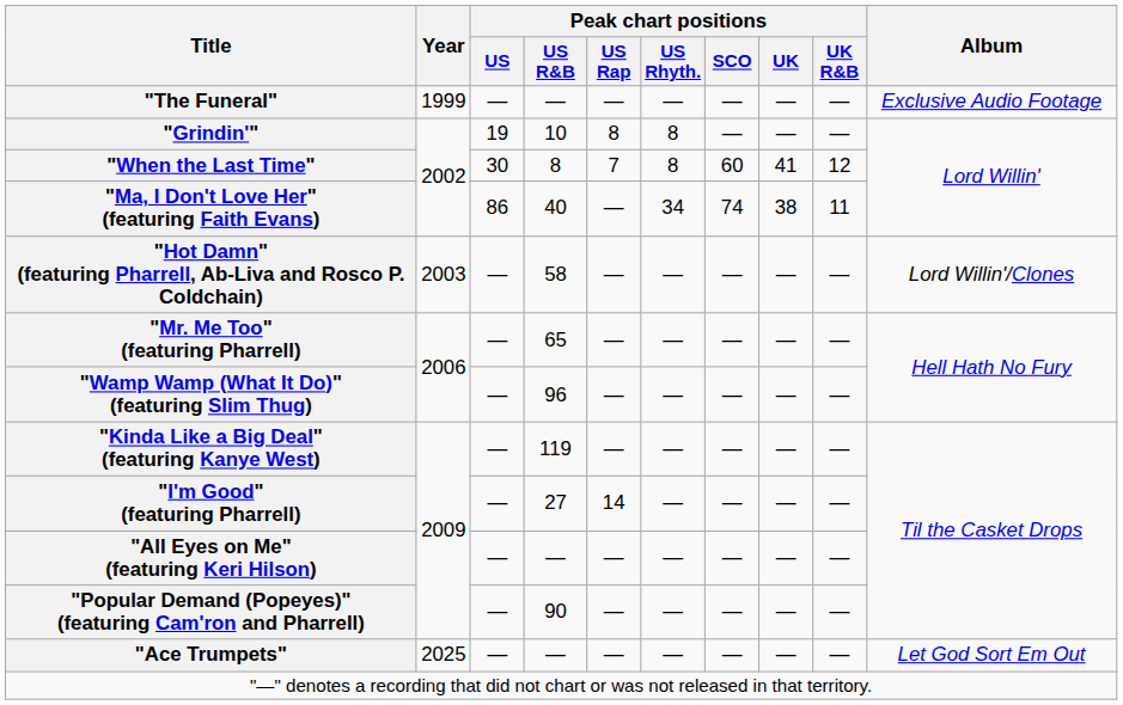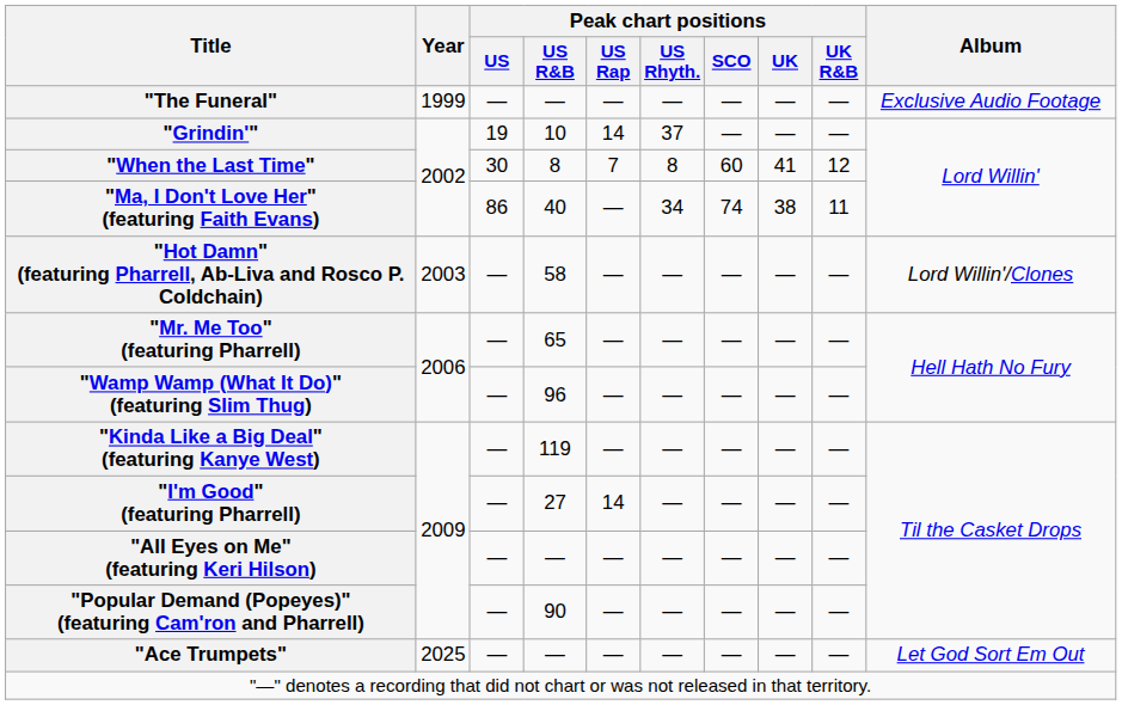"Grindin'" | Peak chart positions / US Rap: 8 -> 14
"Grindin'" | Peak chart positions / US Rhyth.: 8 -> 37
